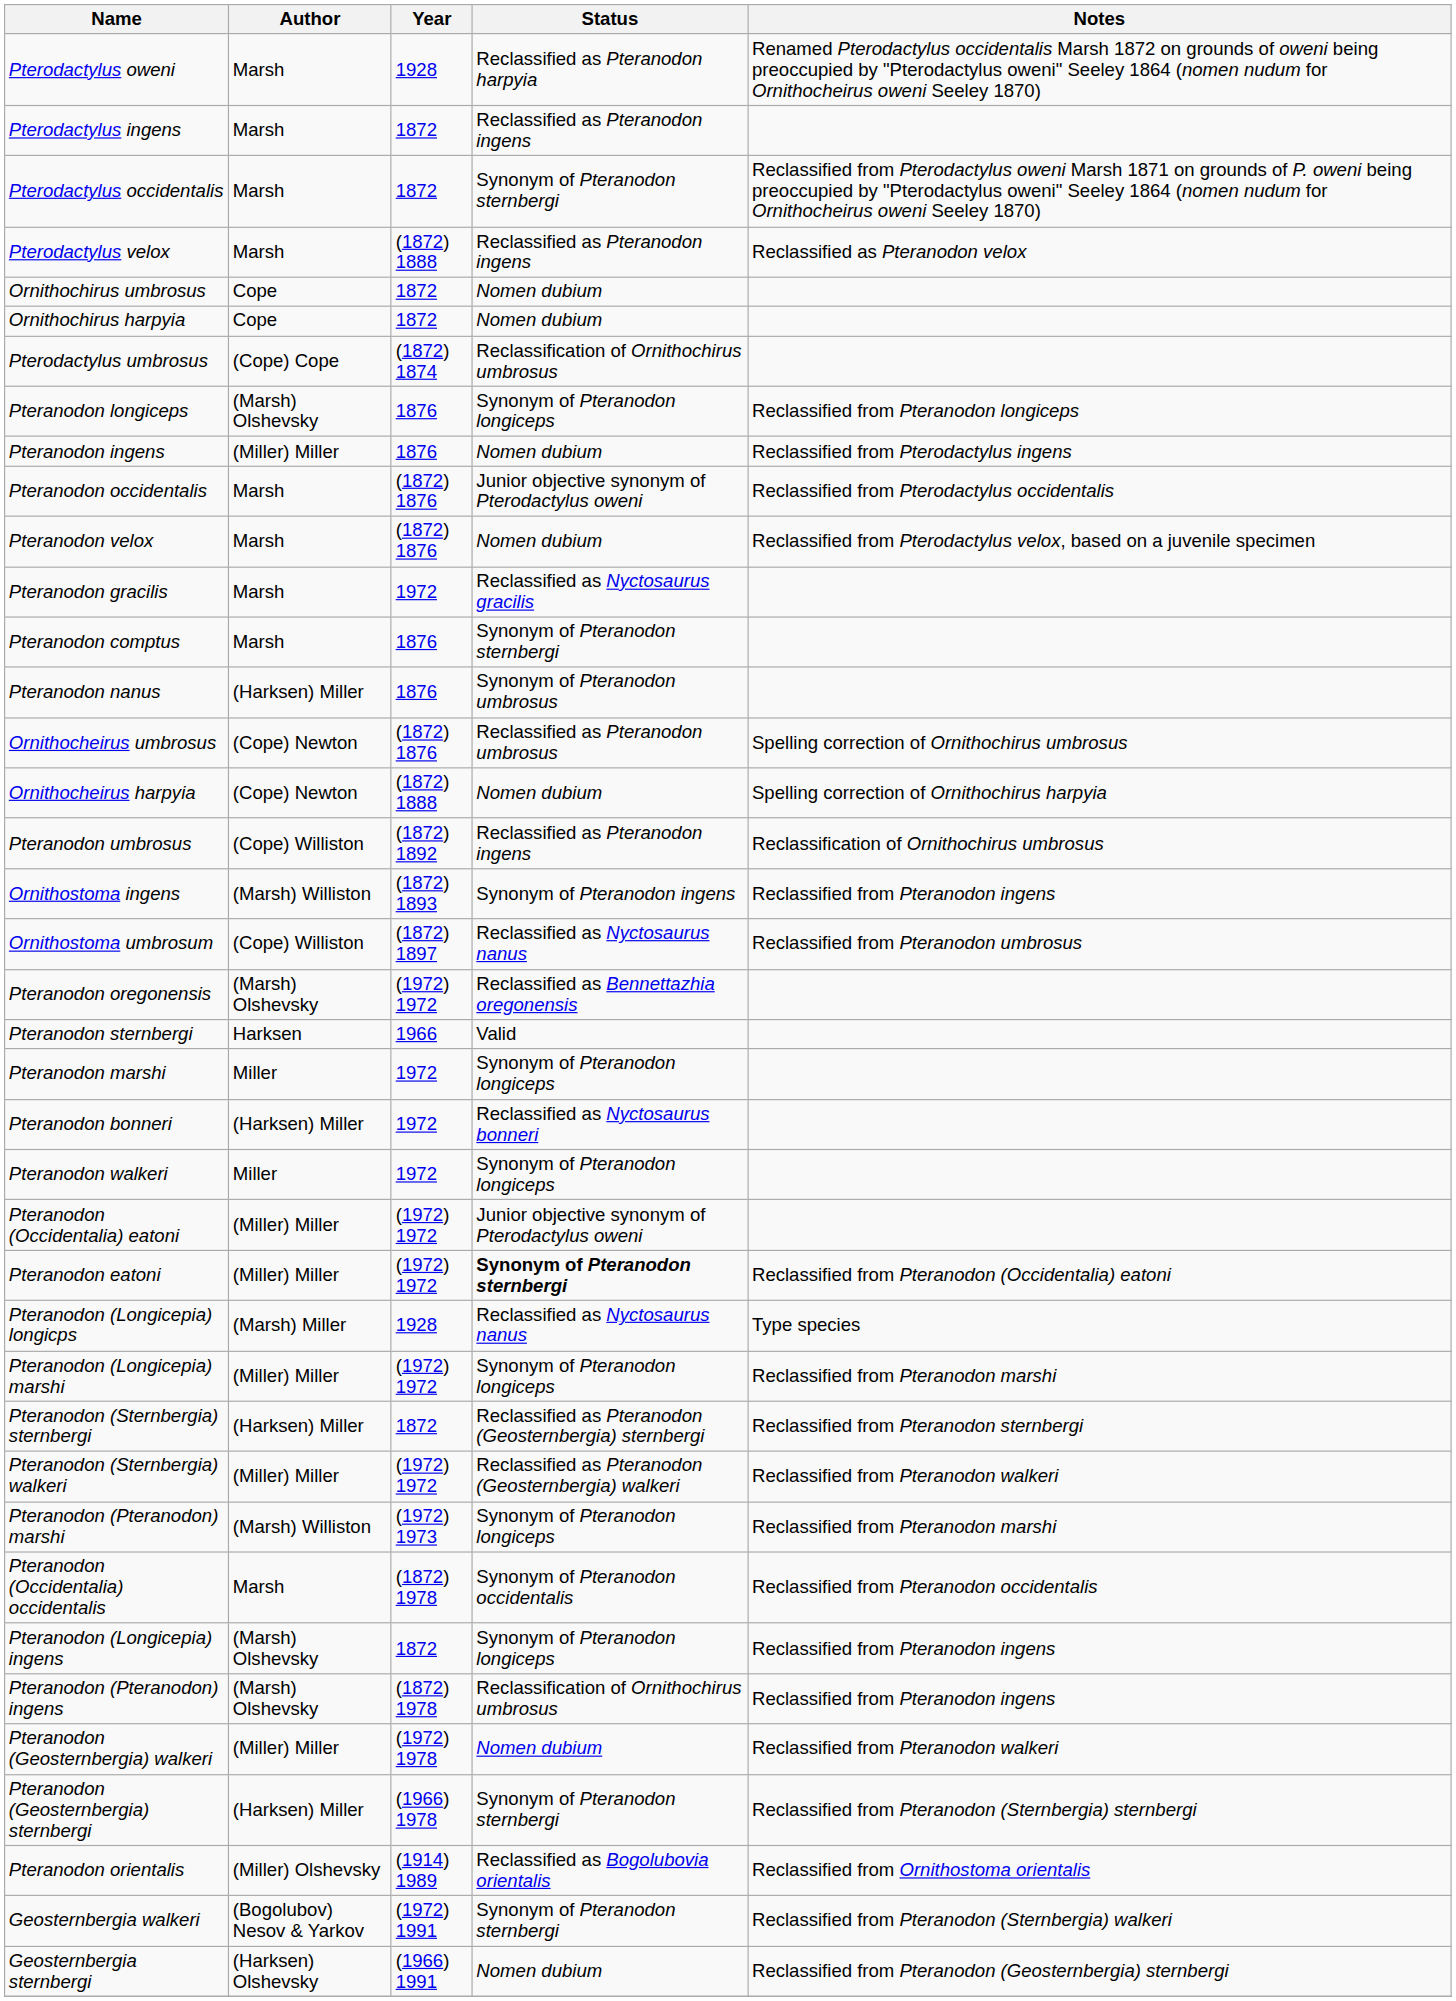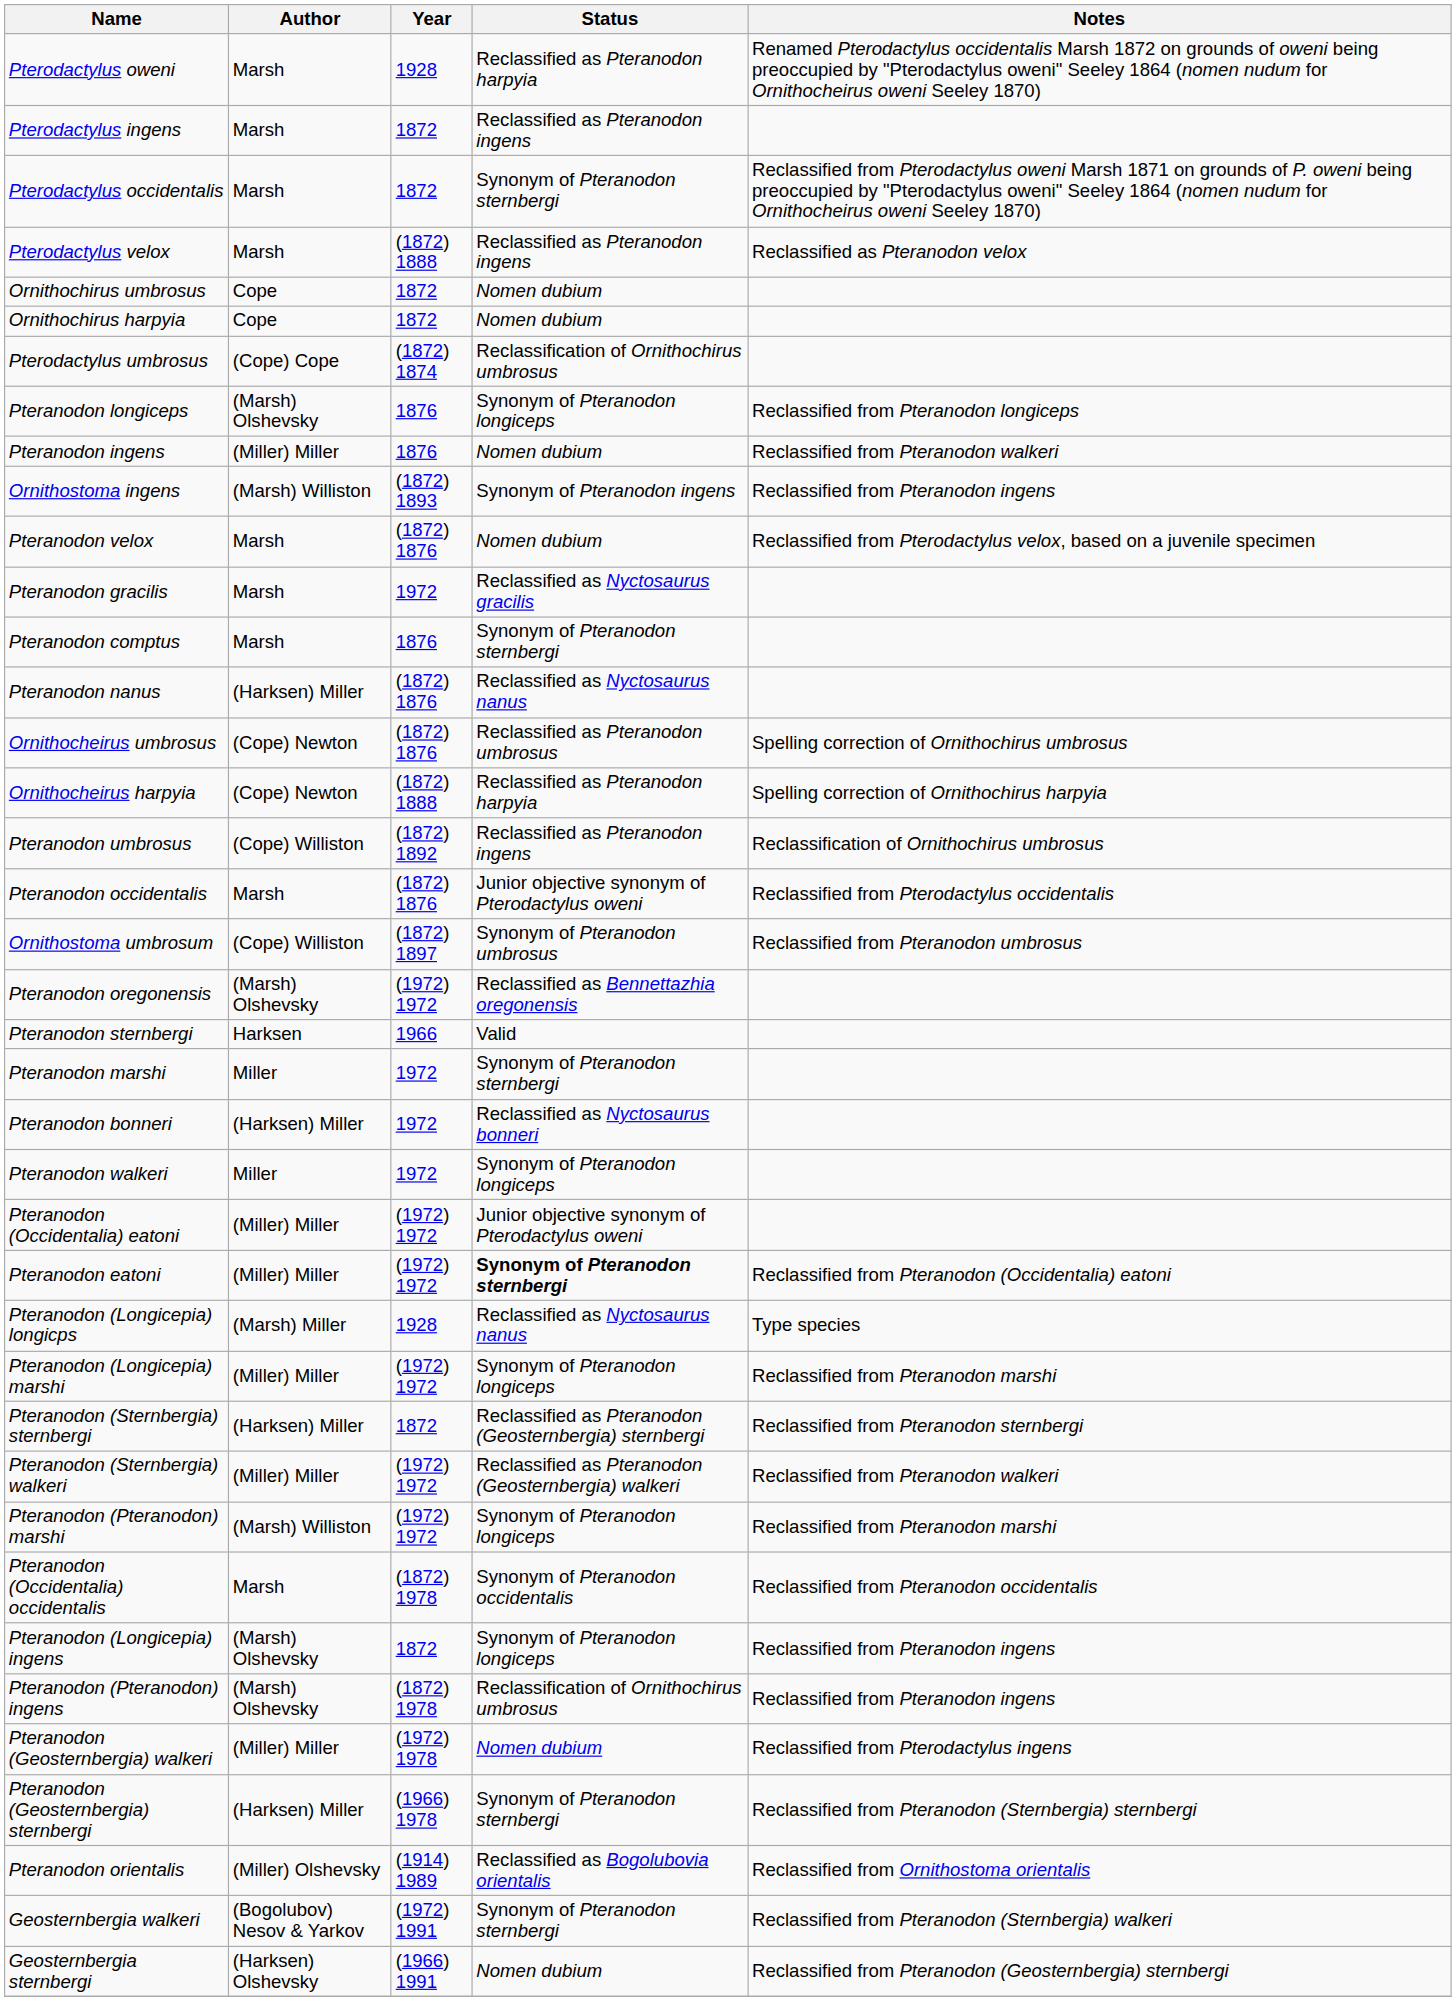Pteranodon ingens | Notes: Reclassified from Pterodactylus ingens -> Reclassified from Pteranodon walkeri
rows swapped: Pteranodon occidentalis <-> Ornithostoma ingens
Pteranodon nanus | Year: 1876 -> (1872) 1876
Pteranodon nanus | Status: Synonym of Pteranodon umbrosus -> Reclassified as Nyctosaurus nanus
Ornithocheirus harpyia | Status: Nomen dubium -> Reclassified as Pteranodon harpyia
Ornithostoma umbrosum | Status: Reclassified as Nyctosaurus nanus -> Synonym of Pteranodon umbrosus
Pteranodon marshi | Status: Synonym of Pteranodon longiceps -> Synonym of Pteranodon sternbergi
Pteranodon (Pteranodon) marshi | Year: (1972) 1973 -> (1972) 1972
Pteranodon (Geosternbergia) walkeri | Notes: Reclassified from Pteranodon walkeri -> Reclassified from Pterodactylus ingens
